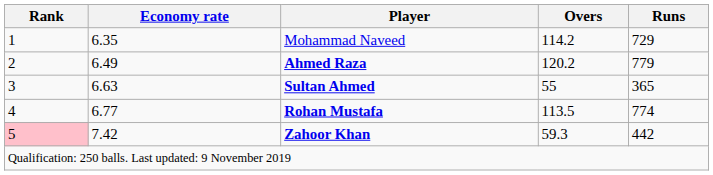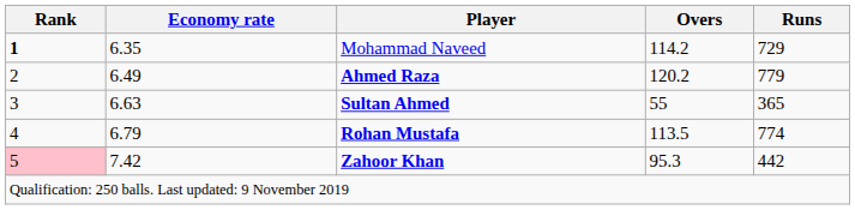Mohammad Naveed | Rank: normal -> bold
Rohan Mustafa | Economy rate: 6.77 -> 6.79
Zahoor Khan | Overs: 59.3 -> 95.3
